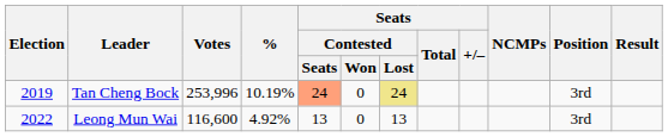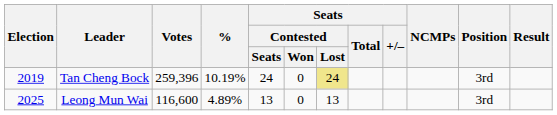Tan Cheng Bock | Votes: 253,996 -> 259,396
Tan Cheng Bock | Seats / Contested / Seats: lightsalmon background -> no background
Leong Mun Wai | Election: 2022 -> 2025
Leong Mun Wai | %: 4.92% -> 4.89%
